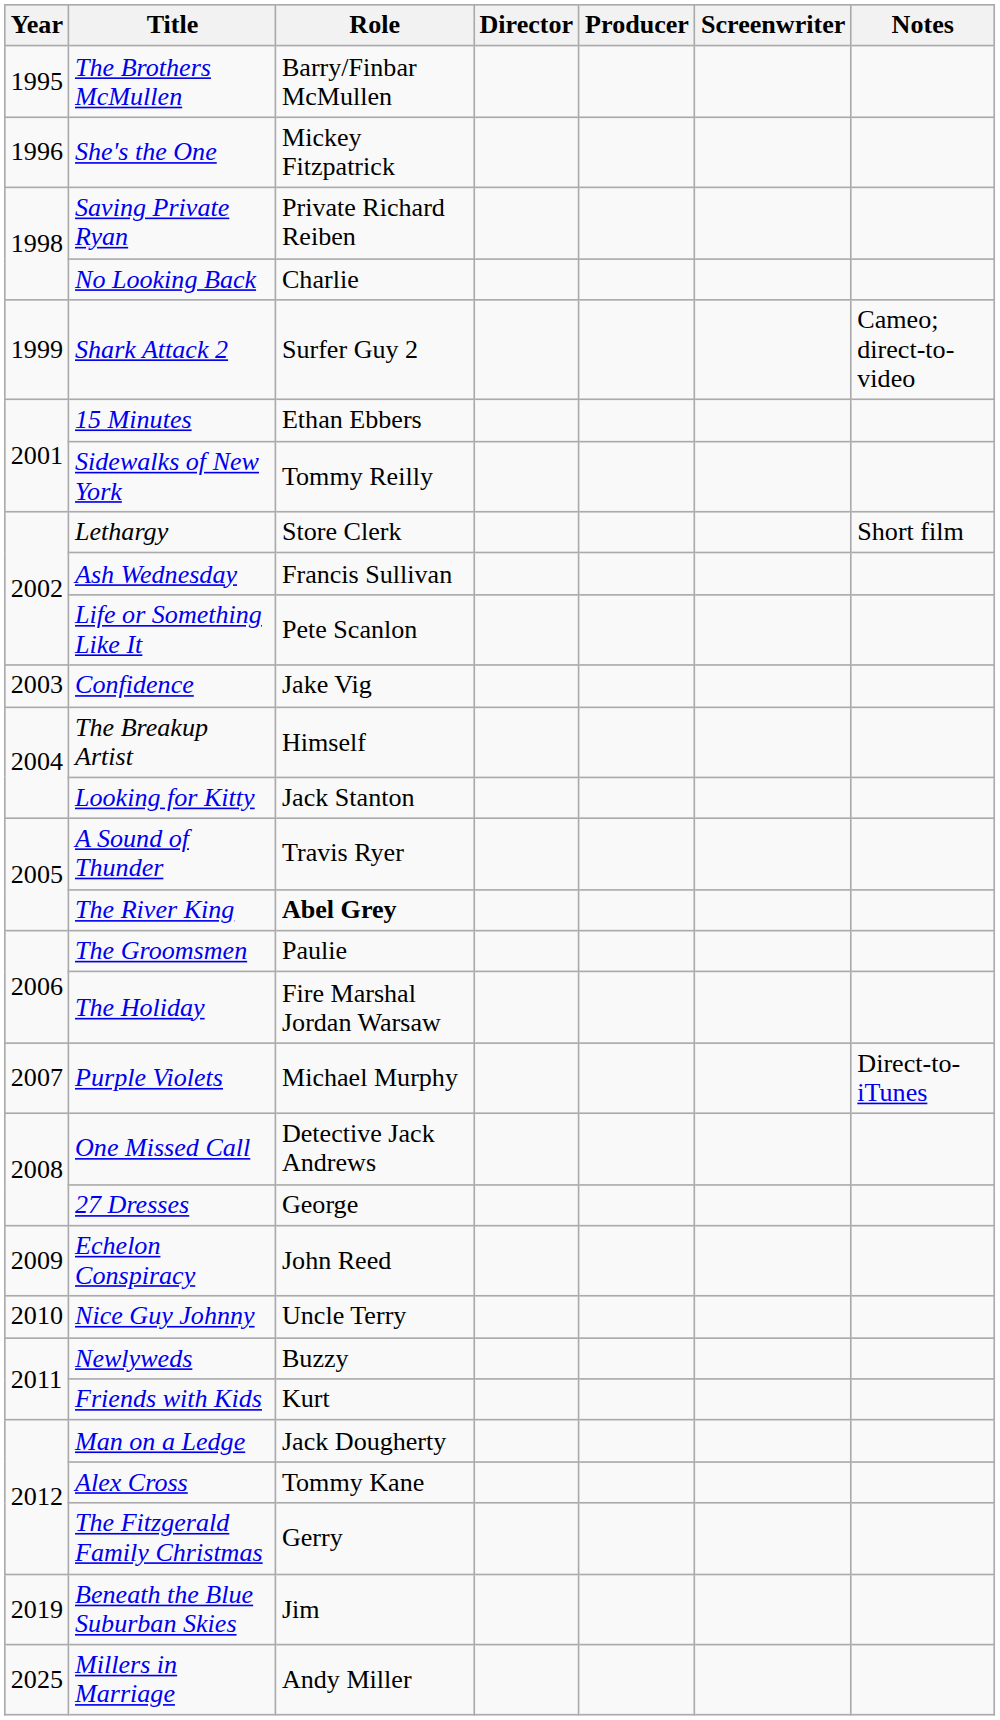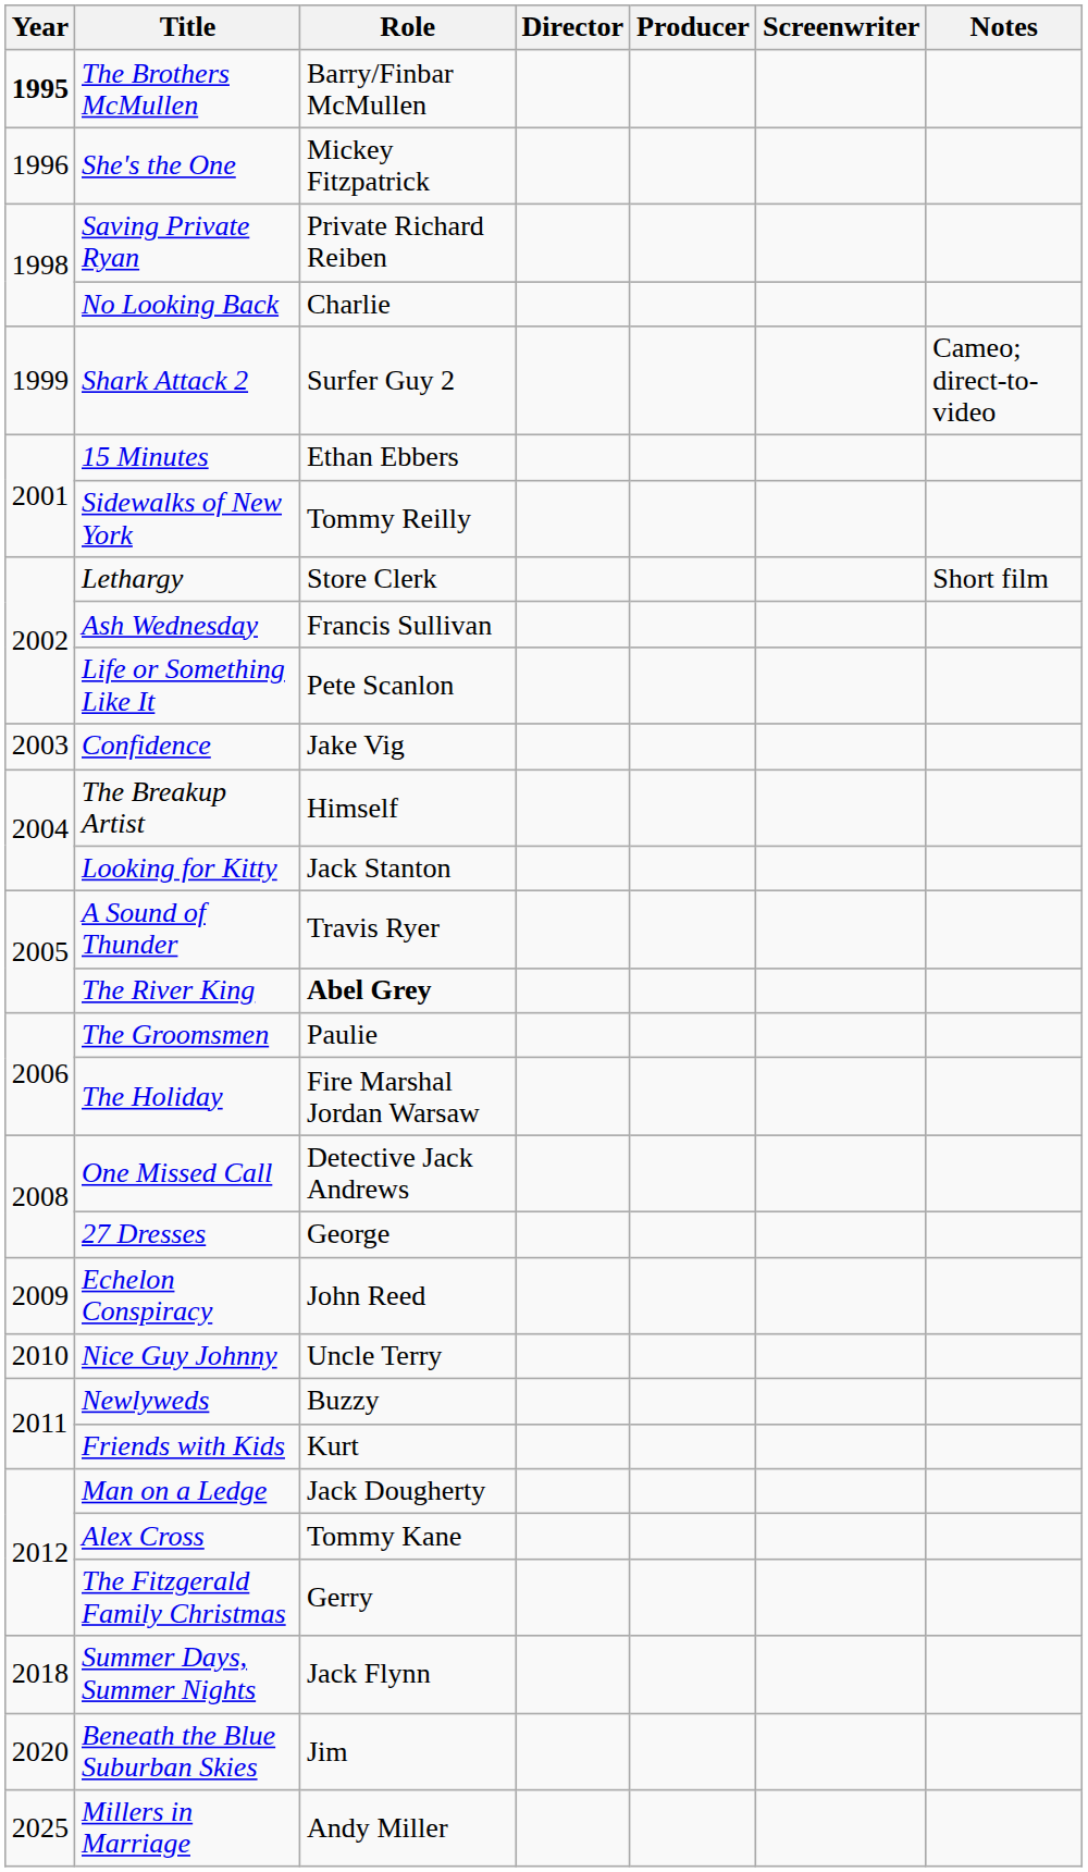The Brothers McMullen | Year: normal -> bold
- row: 2007 | Purple Violets | Michael Murphy | Direct-to-iTunes
+ row: 2018 | Summer Days, Summer Nights | Jack Flynn
Beneath the Blue Suburban Skies | Year: 2019 -> 2020
